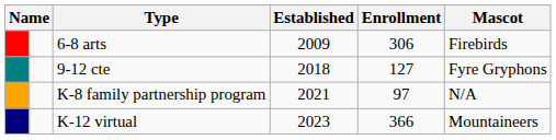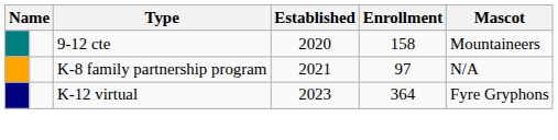- row: 6-8 arts | 2009 | 306 | Firebirds
9-12 cte | Established: 2018 -> 2020
9-12 cte | Enrollment: 127 -> 158
9-12 cte | Mascot: Fyre Gryphons -> Mountaineers
K-12 virtual | Enrollment: 366 -> 364
K-12 virtual | Mascot: Mountaineers -> Fyre Gryphons
